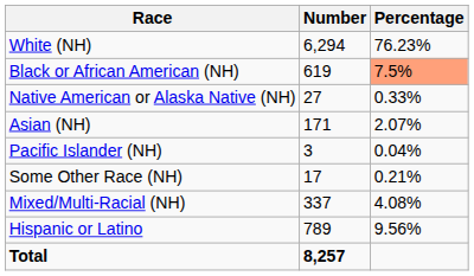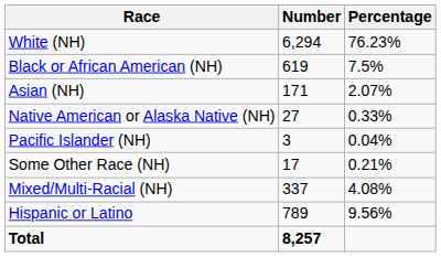Black or African American (NH) | Percentage: lightsalmon background -> no background
rows swapped: Native American or Alaska Native (NH) <-> Asian (NH)
